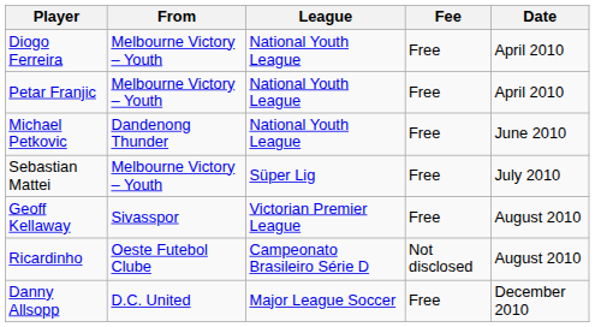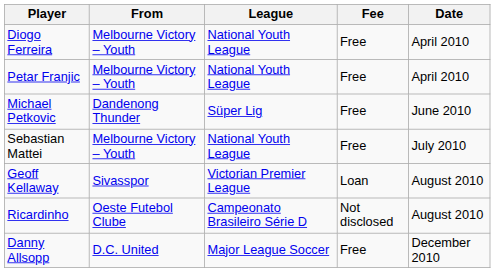Michael Petkovic | League: National Youth League -> Süper Lig
Sebastian Mattei | League: Süper Lig -> National Youth League
Geoff Kellaway | Fee: Free -> Loan
